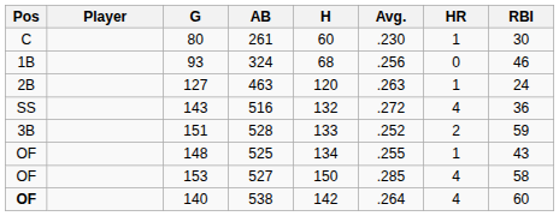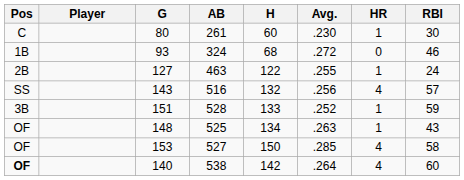93 | Avg.: .256 -> .272
127 | H: 120 -> 122
127 | Avg.: .263 -> .255
143 | Avg.: .272 -> .256
143 | RBI: 36 -> 57
151 | HR: 2 -> 1
148 | Avg.: .255 -> .263
